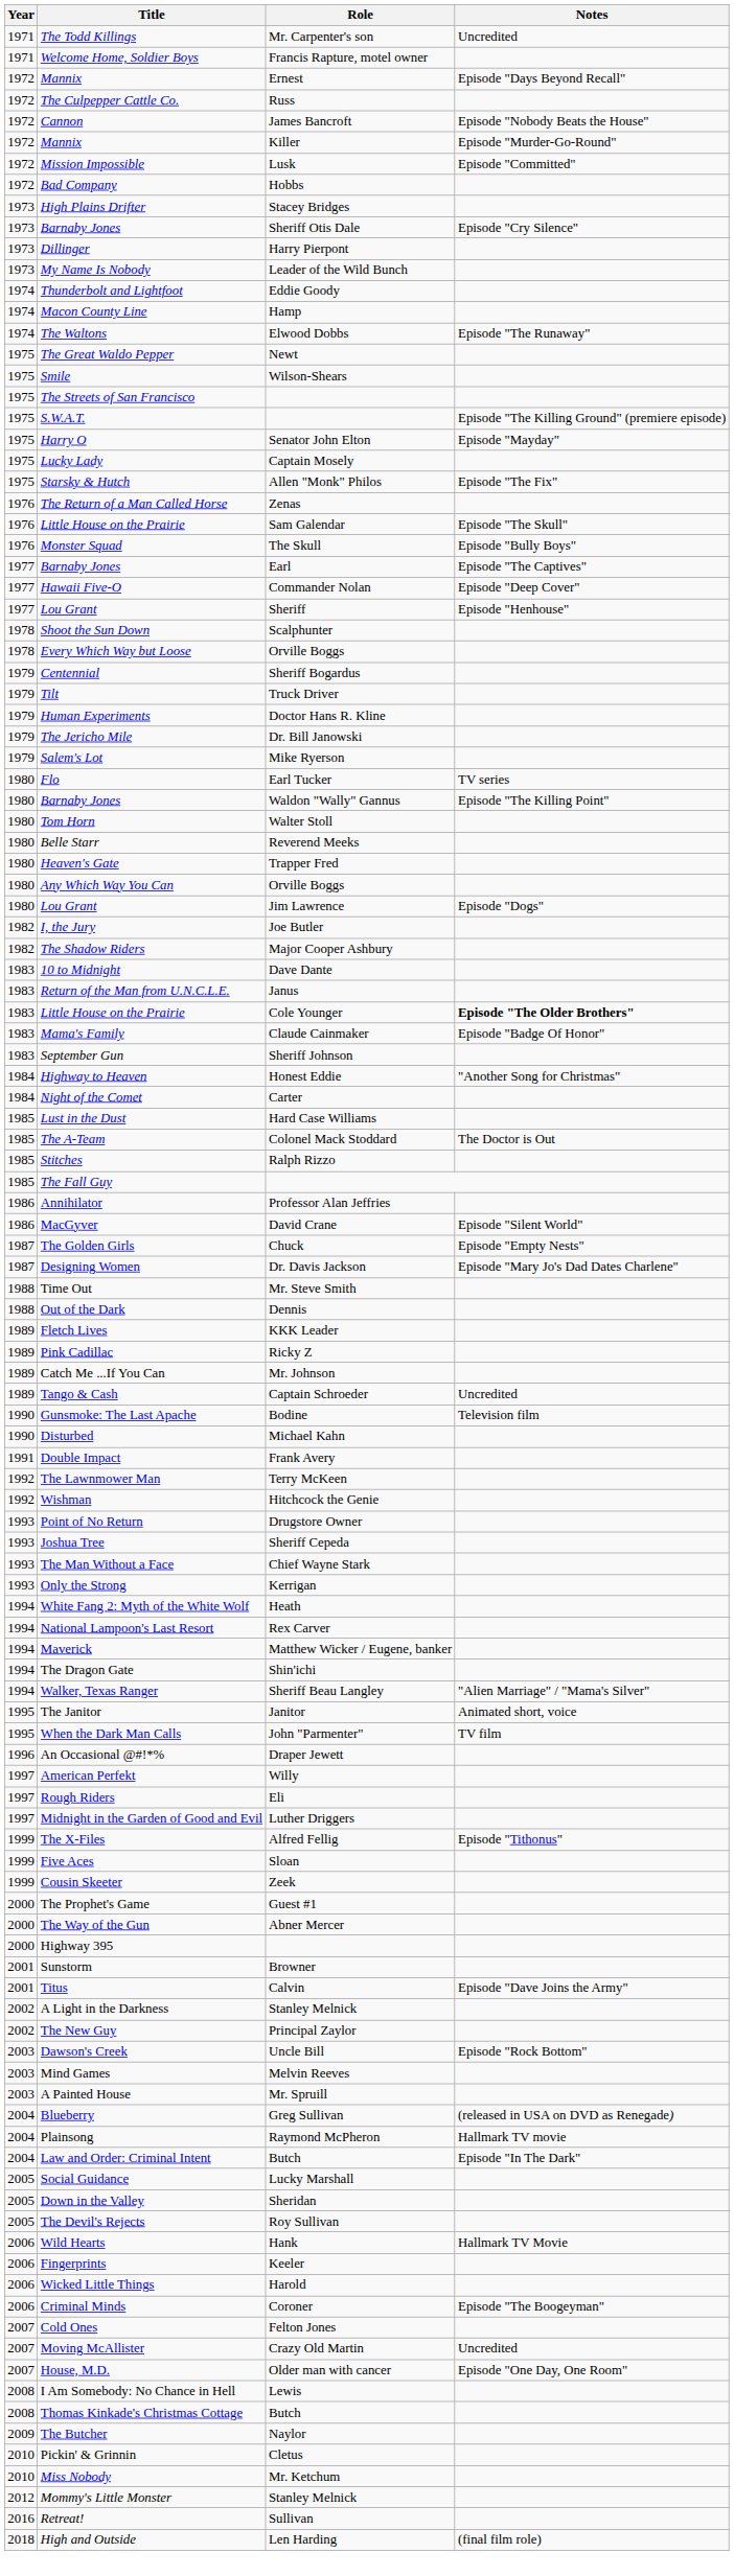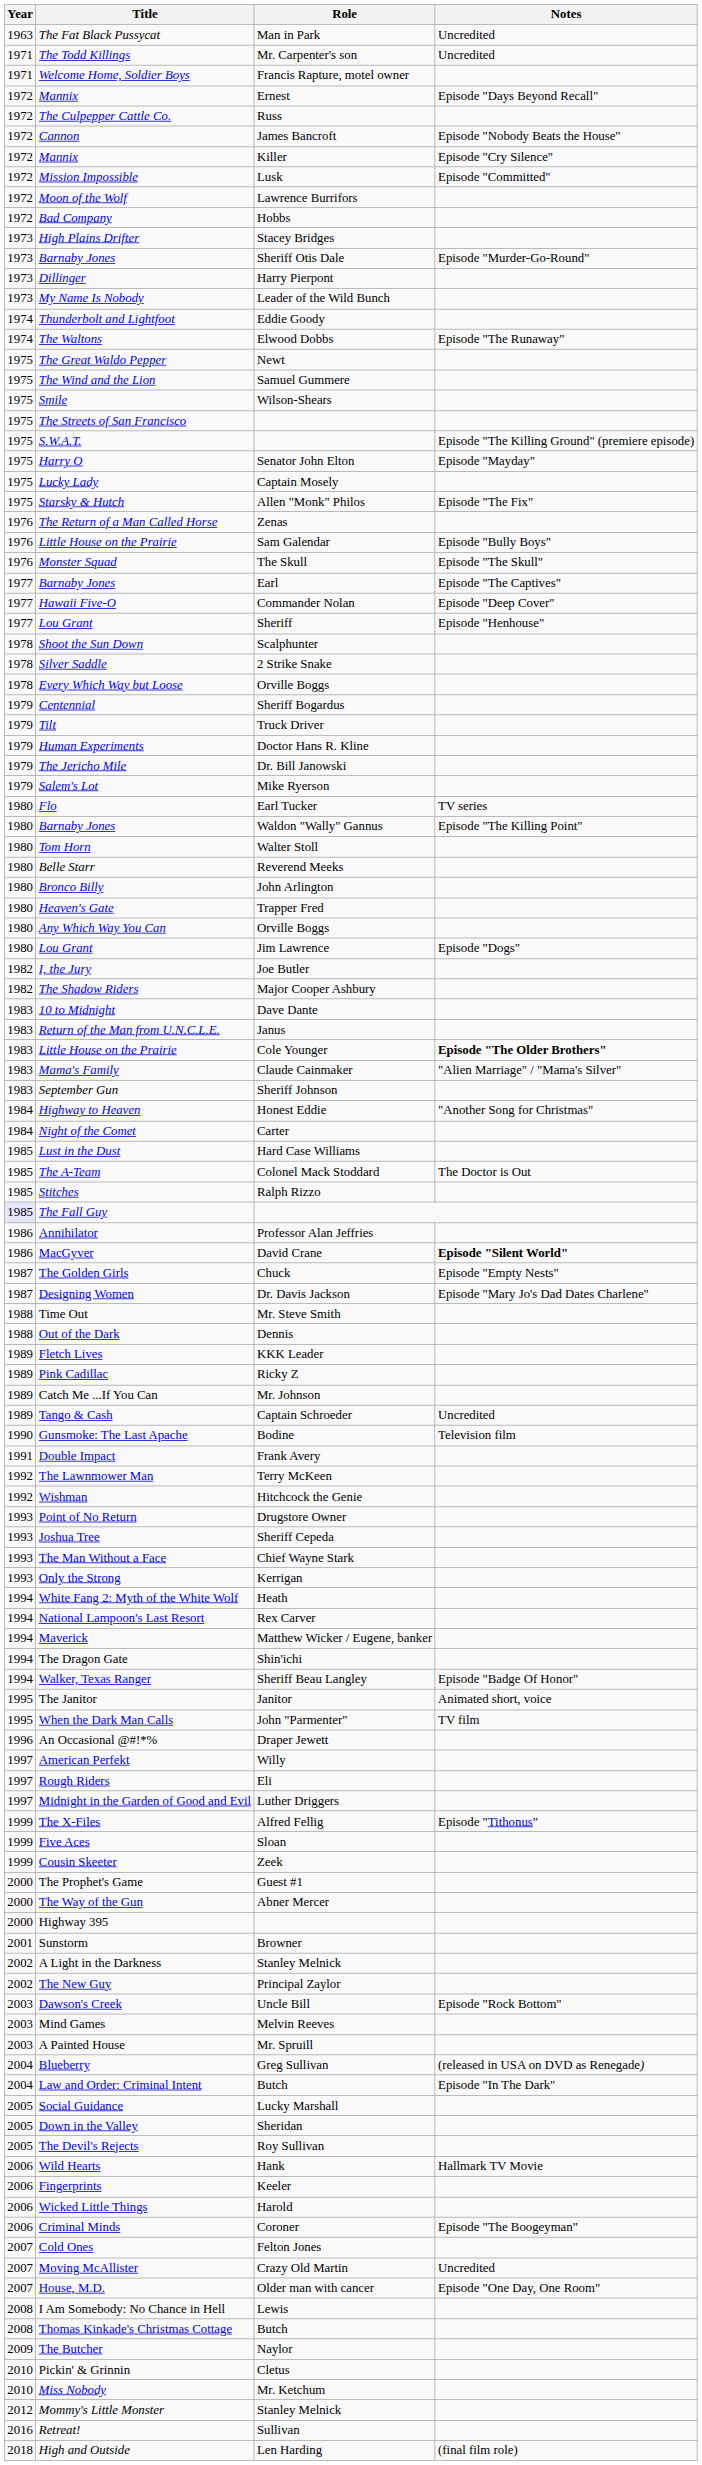+ row: 1963 | The Fat Black Pussycat | Man in Park | Uncredited
Mannix / Killer | Notes: Episode "Murder-Go-Round" -> Episode "Cry Silence"
+ row: 1972 | Moon of the Wolf | Lawrence Burrifors
Barnaby Jones / Sheriff Otis Dale | Notes: Episode "Cry Silence" -> Episode "Murder-Go-Round"
- row: 1974 | Macon County Line | Hamp
+ row: 1975 | The Wind and the Lion | Samuel Gummere
Little House on the Prairie / Sam Galendar | Notes: Episode "The Skull" -> Episode "Bully Boys"
Monster Squad | Notes: Episode "Bully Boys" -> Episode "The Skull"
+ row: 1978 | Silver Saddle | 2 Strike Snake
+ row: 1980 | Bronco Billy | John Arlington
Mama's Family | Notes: Episode "Badge Of Honor" -> "Alien Marriage" / "Mama's Silver"
The Fall Guy | Year: no background -> lavender background
MacGyver | Notes: normal -> bold
- row: 1990 | Disturbed | Michael Kahn
Walker, Texas Ranger | Notes: "Alien Marriage" / "Mama's Silver" -> Episode "Badge Of Honor"
- row: 2001 | Titus | Calvin | Episode "Dave Joins the Army"
- row: 2004 | Plainsong | Raymond McPheron | Hallmark TV movie
